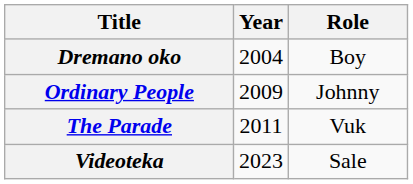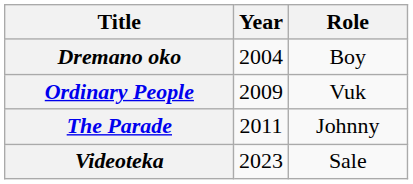Ordinary People | Role: Johnny -> Vuk
The Parade | Role: Vuk -> Johnny
